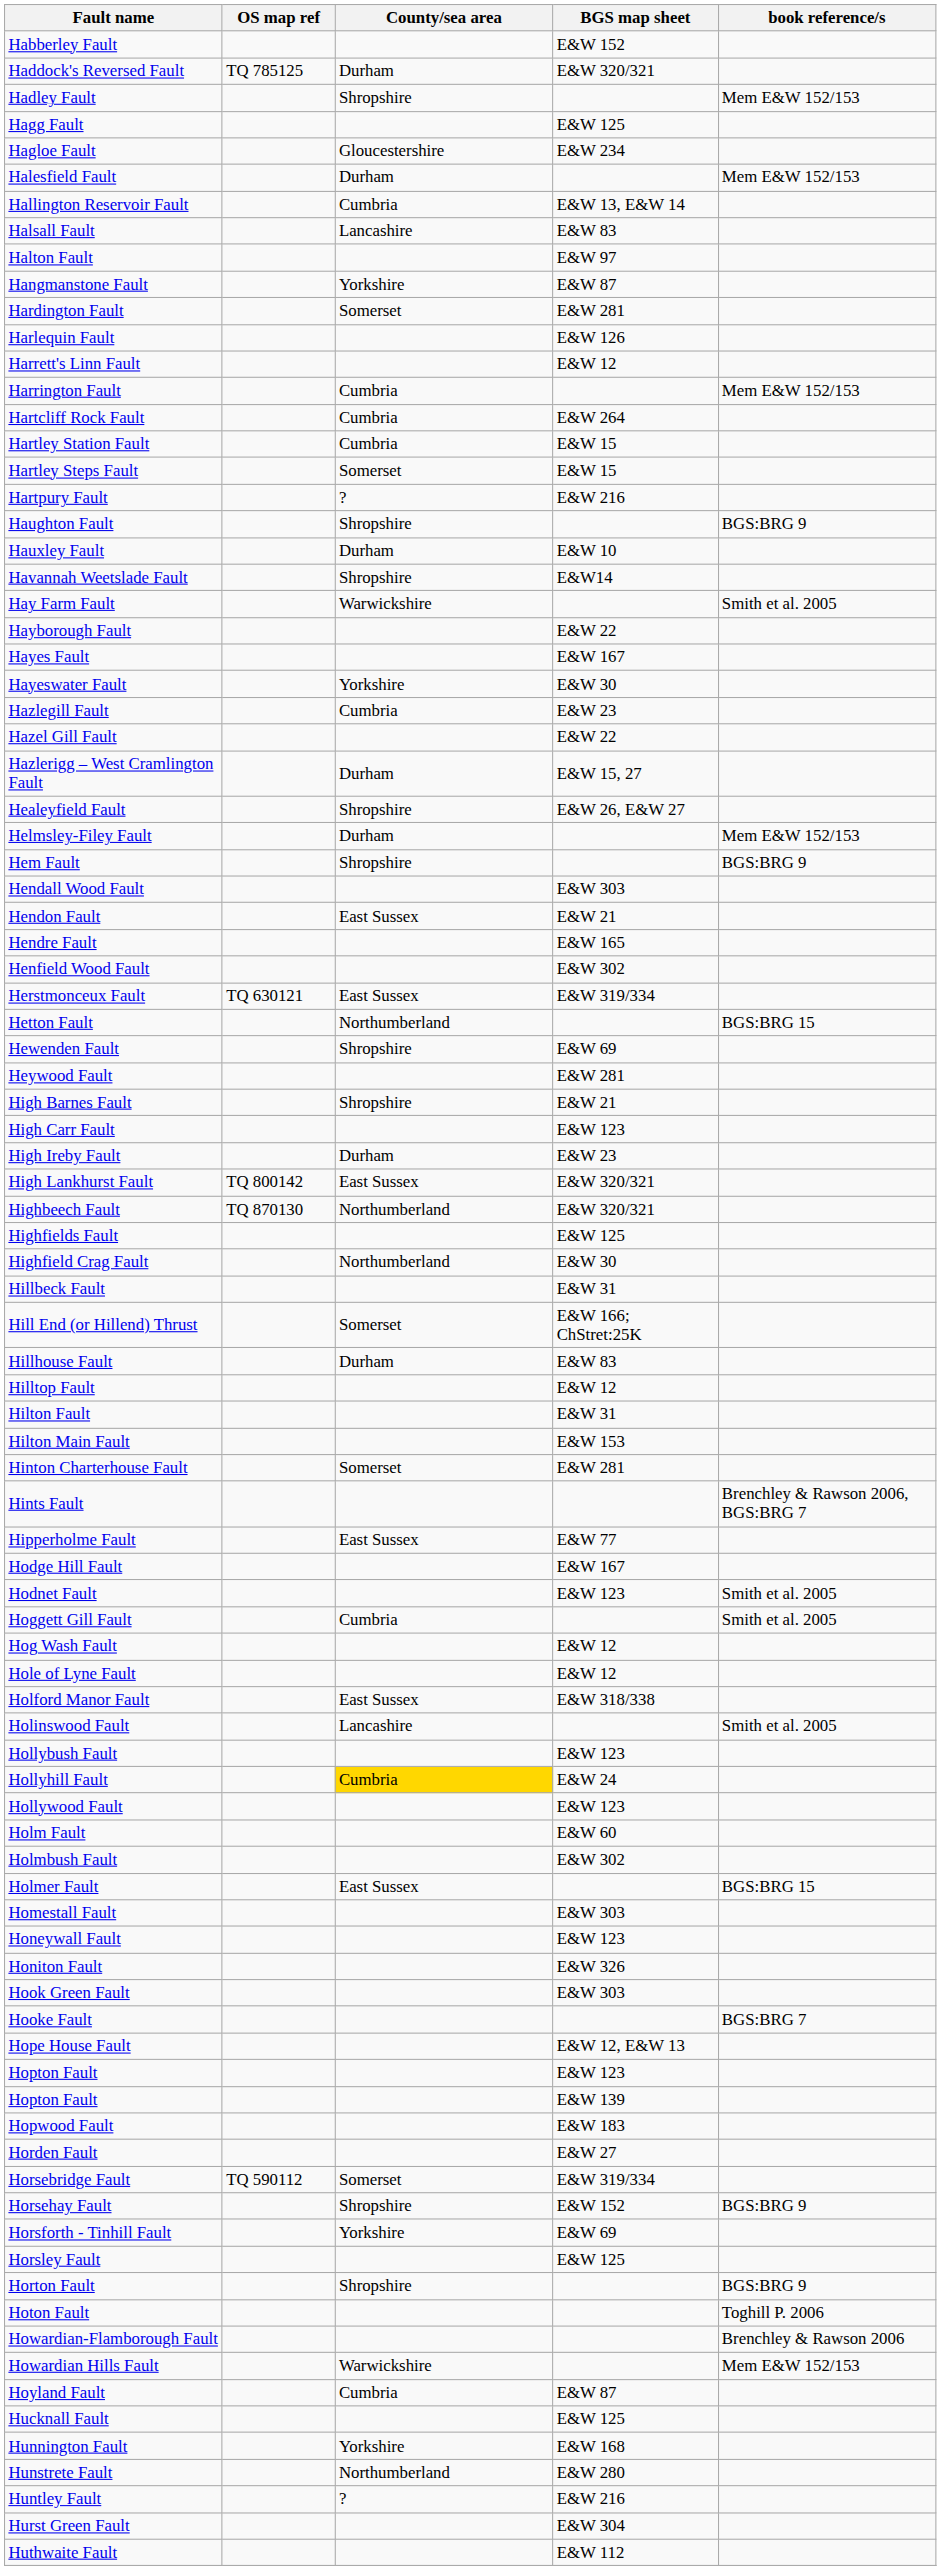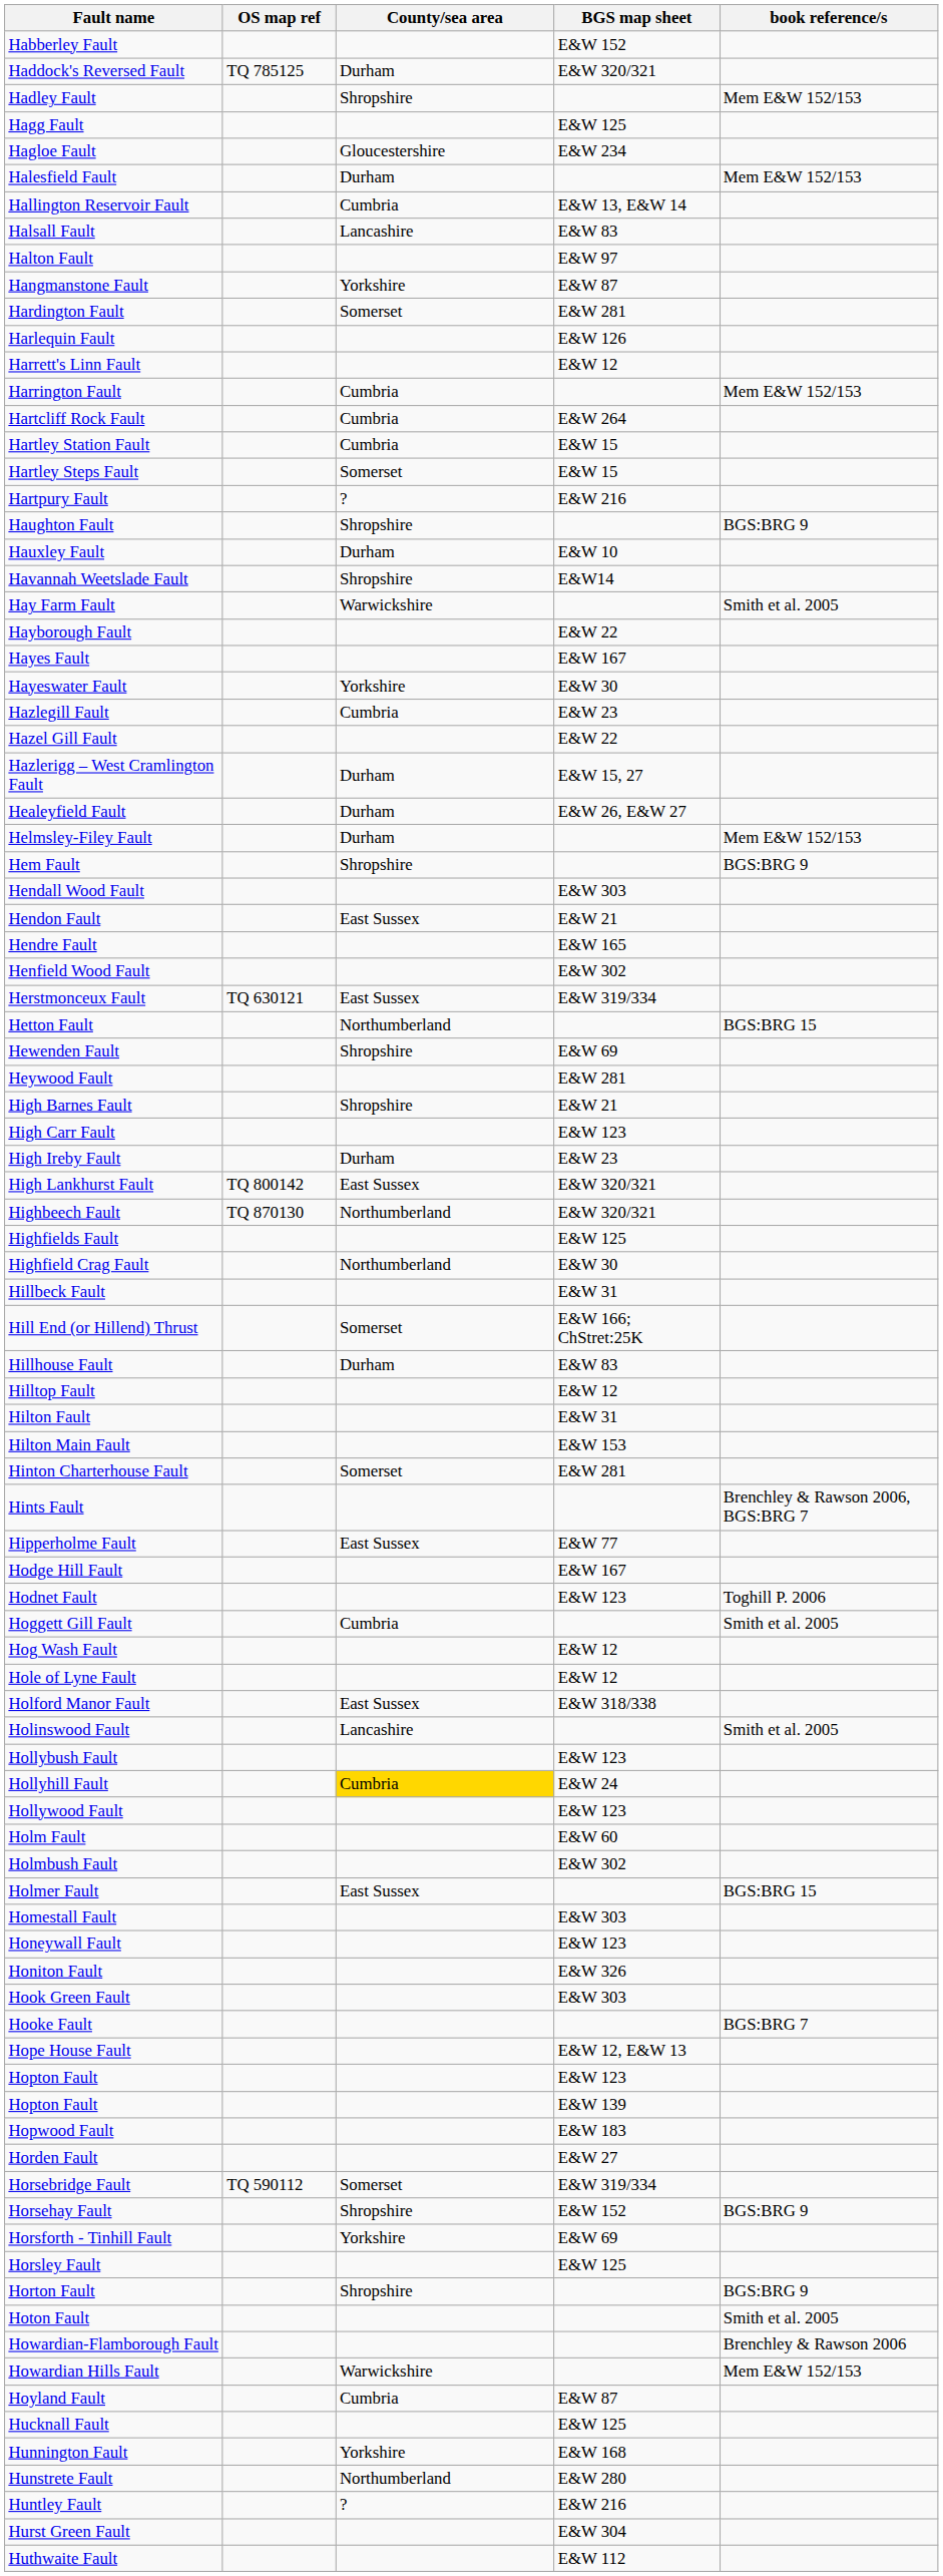Healeyfield Fault | County/sea area: Shropshire -> Durham
Hodnet Fault | book reference/s: Smith et al. 2005 -> Toghill P. 2006
Hoton Fault | book reference/s: Toghill P. 2006 -> Smith et al. 2005
